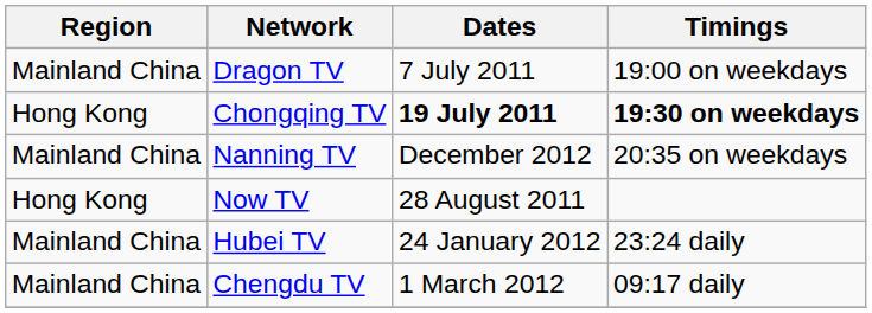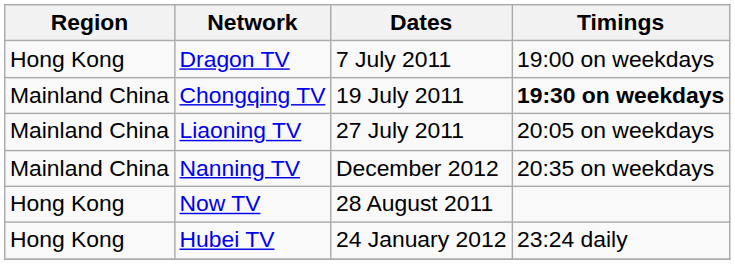Dragon TV | Region: Mainland China -> Hong Kong
Chongqing TV | Region: Hong Kong -> Mainland China
Chongqing TV | Dates: bold -> normal
+ row: Mainland China | Liaoning TV | 27 July 2011 | 20:05 on weekdays
Hubei TV | Region: Mainland China -> Hong Kong
- row: Mainland China | Chengdu TV | 1 March 2012 | 09:17 daily
